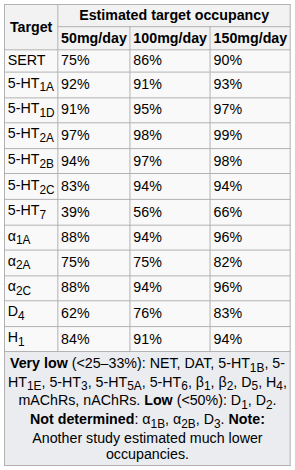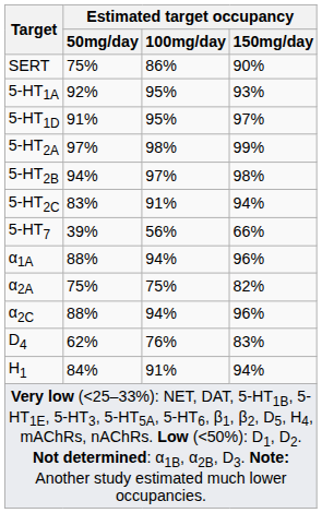5-HT1A | Estimated target occupancy / 100mg/day: 91% -> 95%
5-HT2C | Estimated target occupancy / 100mg/day: 94% -> 91%
